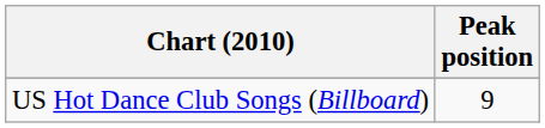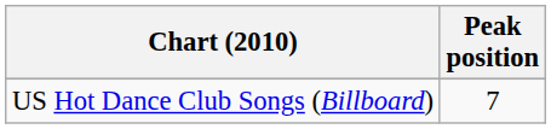US Hot Dance Club Songs (Billboard) | Peak position: 9 -> 7
